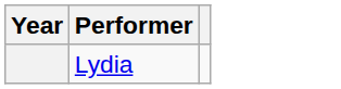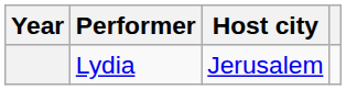+ column: Host city | Jerusalem
